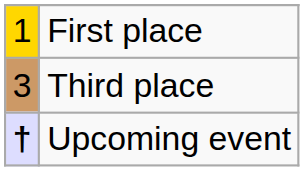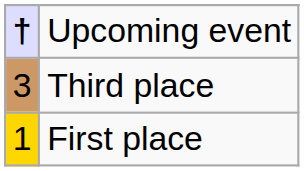rows swapped: First place <-> Upcoming event
